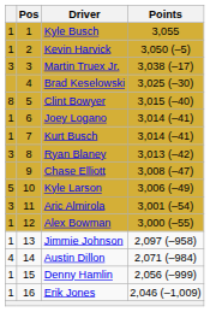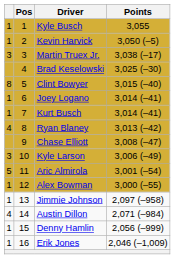Ryan Blaney | column 1: 3 -> 4
Kyle Larson | column 1: 5 -> 3
Aric Almirola | column 1: 3 -> 5
